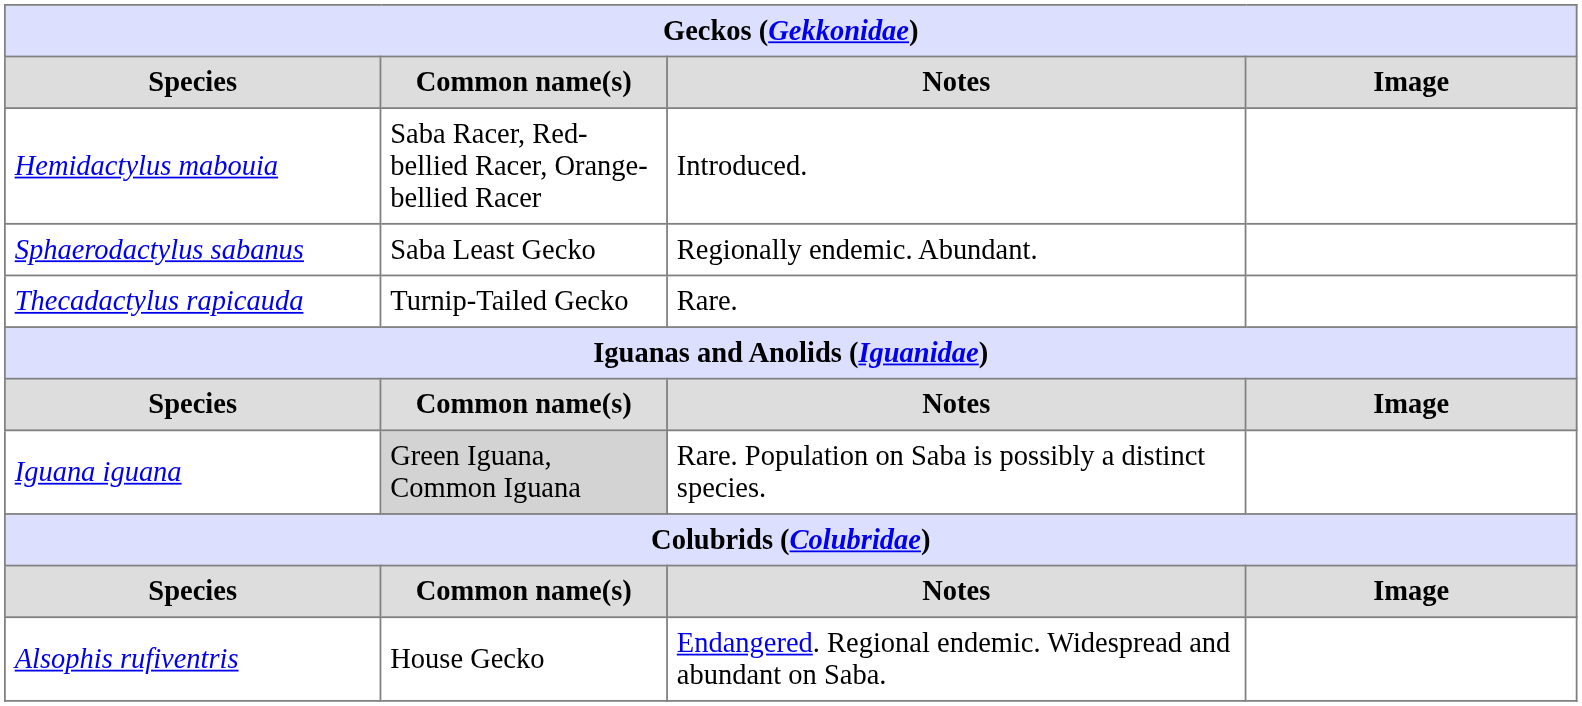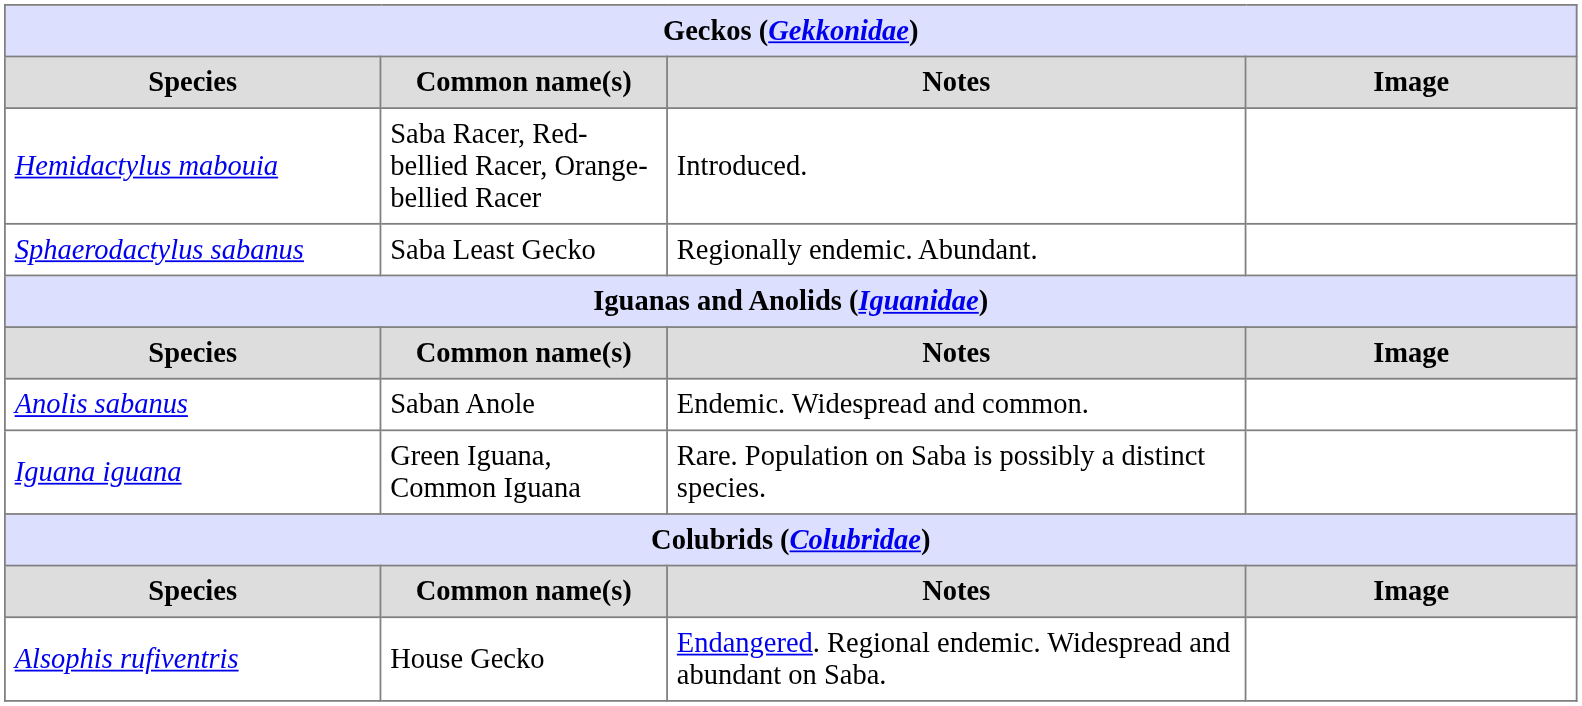- row: Thecadactylus rapicauda | Turnip-Tailed Gecko | Rare.
+ row: Anolis sabanus | Saban Anole | Endemic. Widespread and common.
Iguana iguana | Common name(s): lightgrey background -> no background
